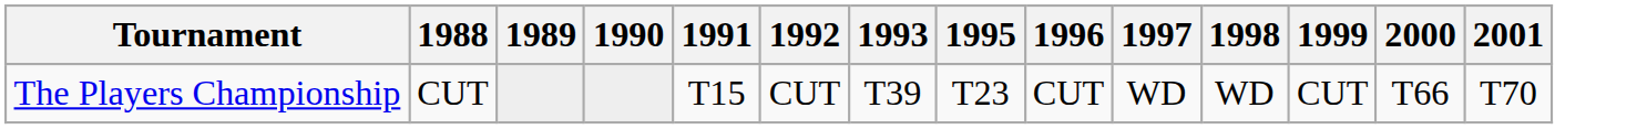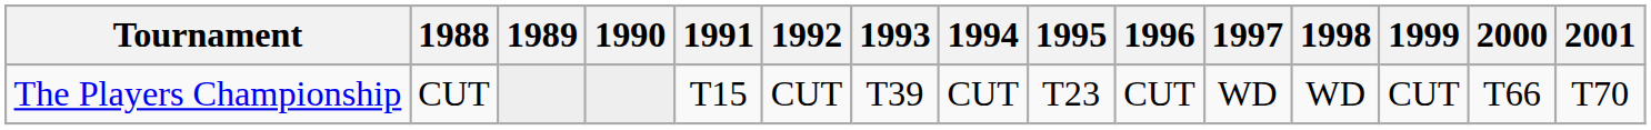+ column: 1994 | CUT
